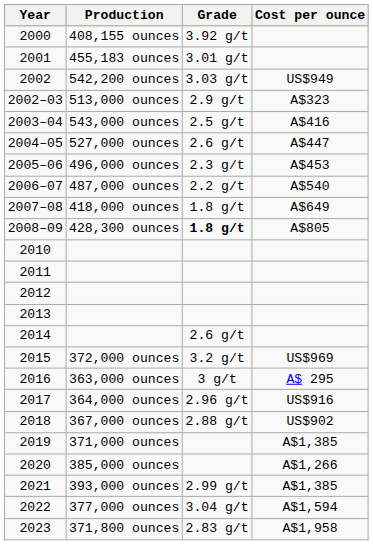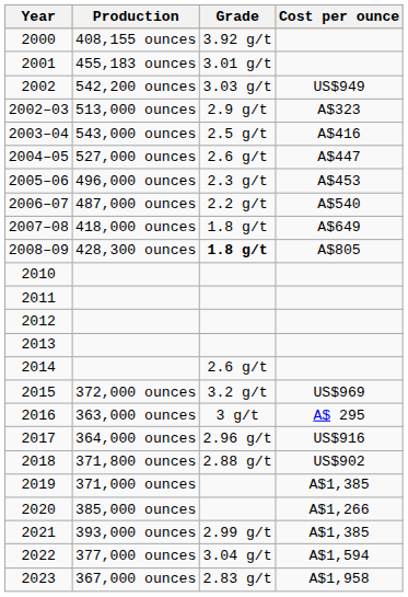2018 | Production: 367,000 ounces -> 371,800 ounces
2023 | Production: 371,800 ounces -> 367,000 ounces
